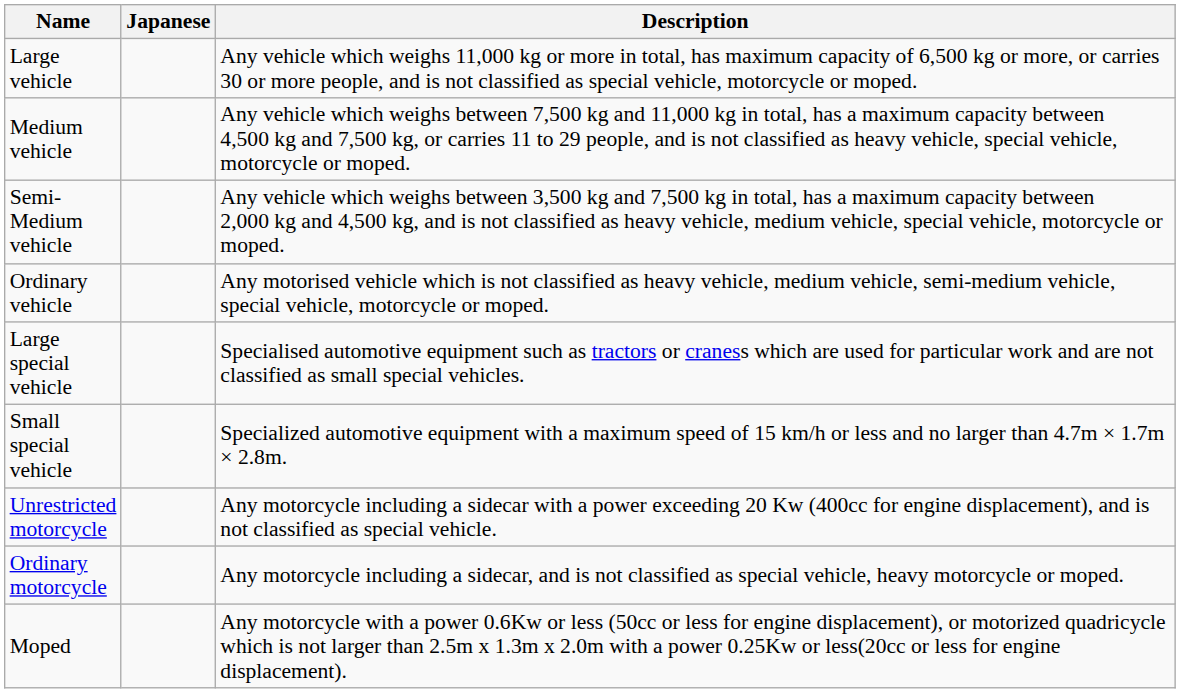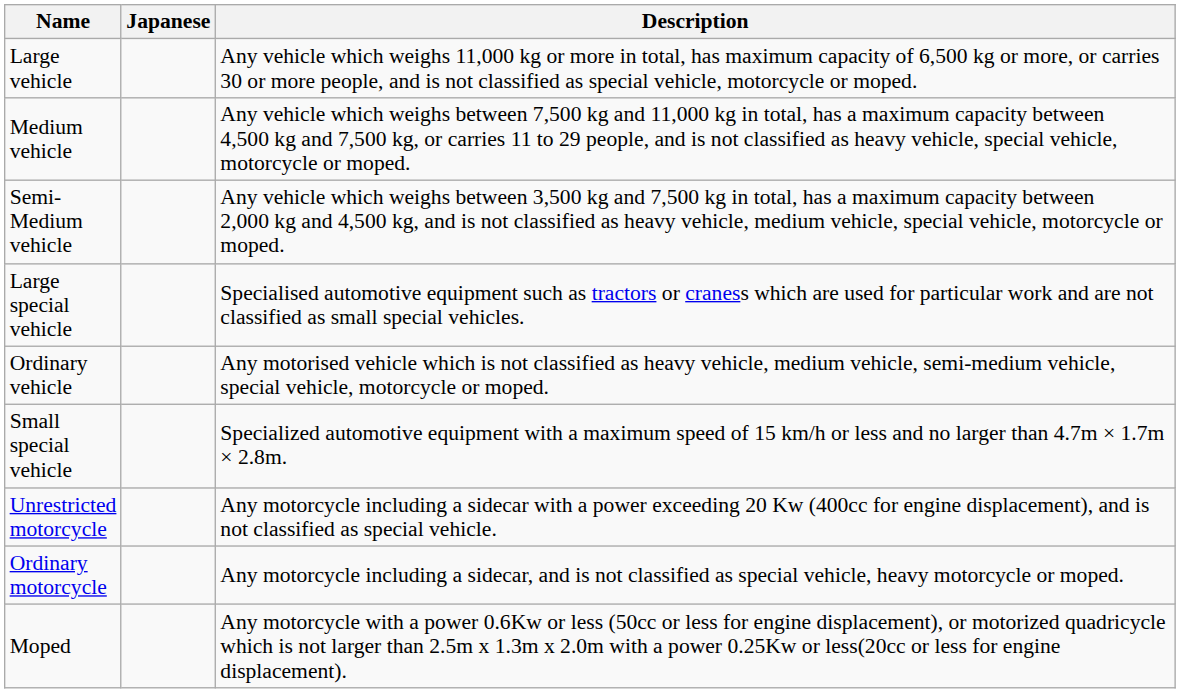rows swapped: Ordinary vehicle <-> Large special vehicle
